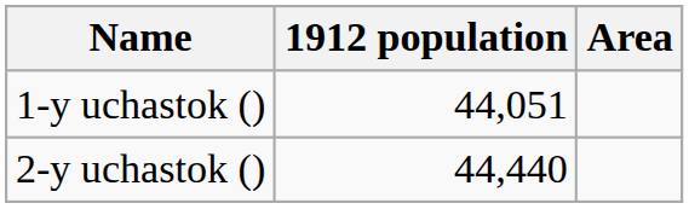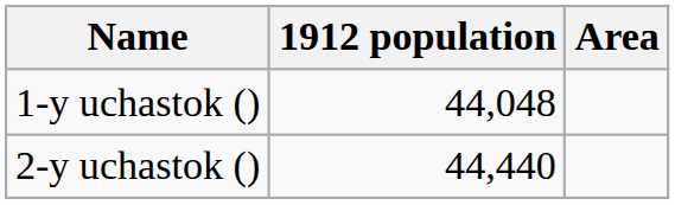1-y uchastok () | 1912 population: 44,051 -> 44,048
